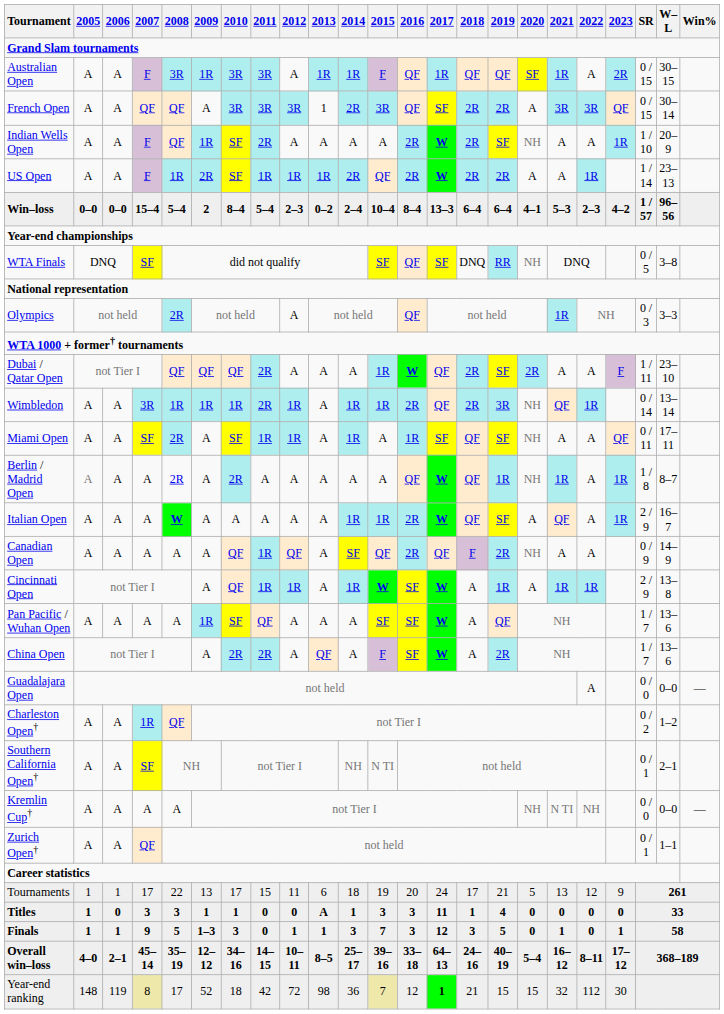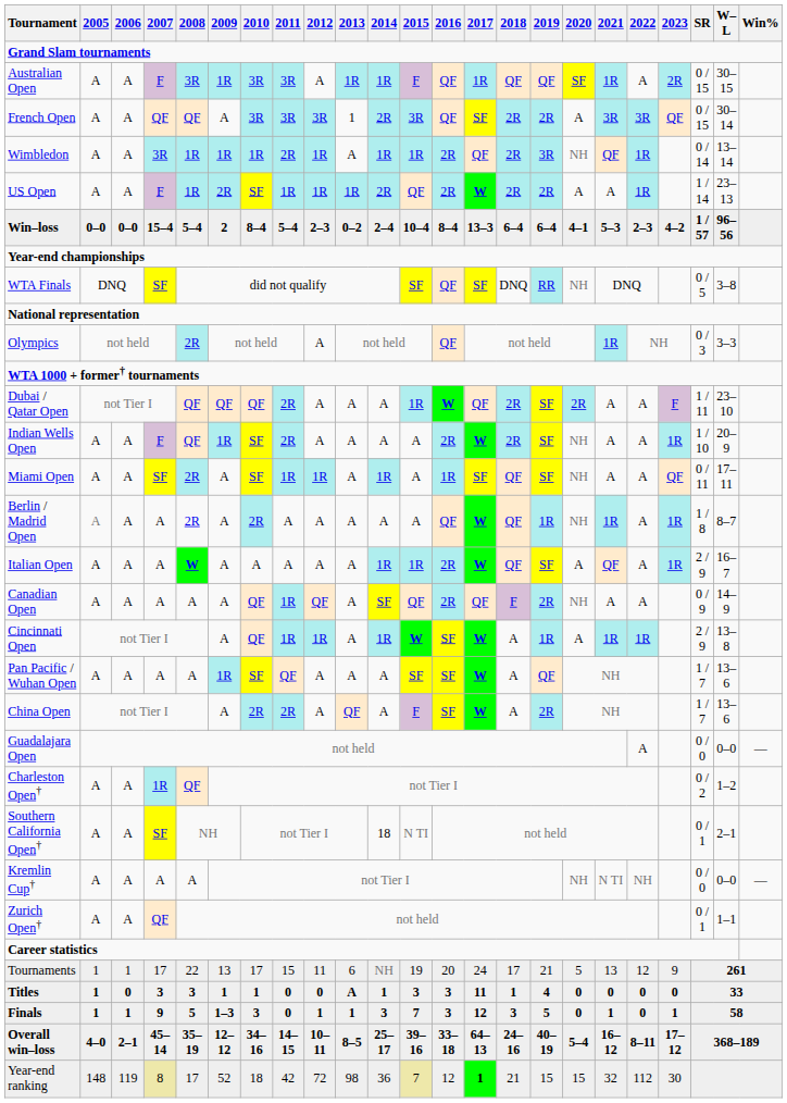rows swapped: Wimbledon <-> Indian Wells Open
Southern California Open† | 2014: NH -> 18
Tournaments | 2014: 18 -> NH
